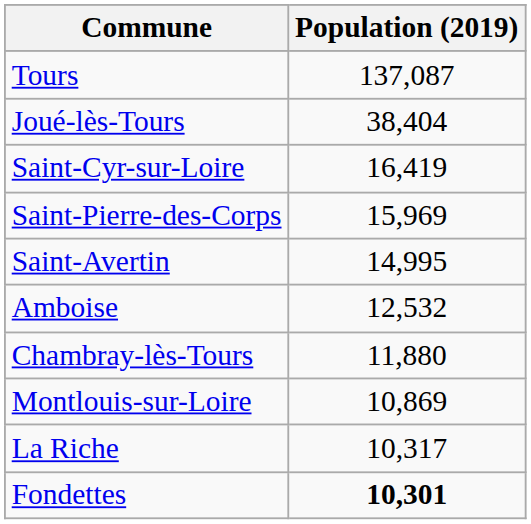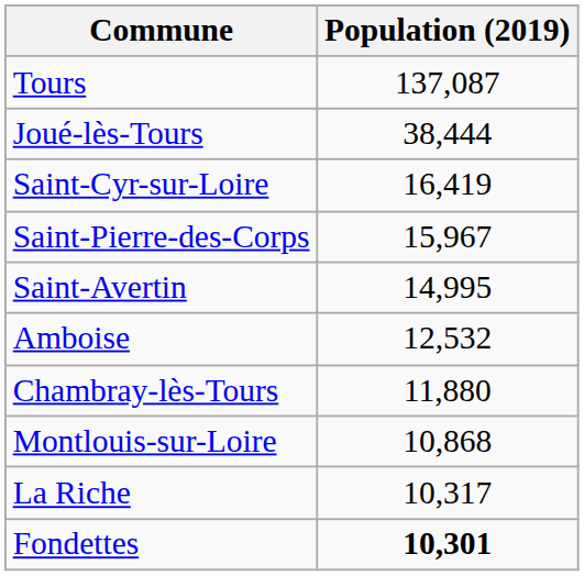Joué-lès-Tours | Population (2019): 38,404 -> 38,444
Saint-Pierre-des-Corps | Population (2019): 15,969 -> 15,967
Montlouis-sur-Loire | Population (2019): 10,869 -> 10,868
